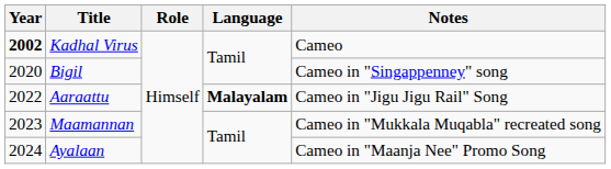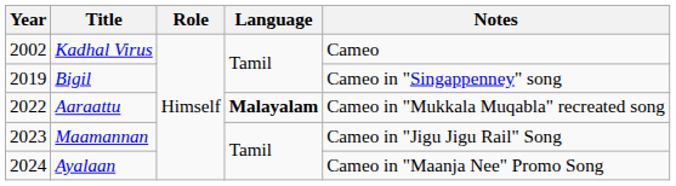Kadhal Virus | Year: bold -> normal
Bigil | Year: 2020 -> 2019
Aaraattu | Notes: Cameo in "Jigu Jigu Rail" Song -> Cameo in "Mukkala Muqabla" recreated song
Maamannan | Notes: Cameo in "Mukkala Muqabla" recreated song -> Cameo in "Jigu Jigu Rail" Song
